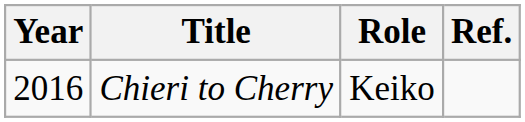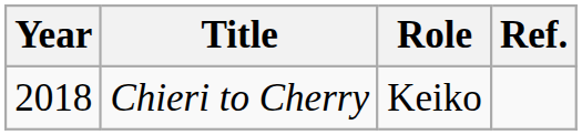Chieri to Cherry | Year: 2016 -> 2018
